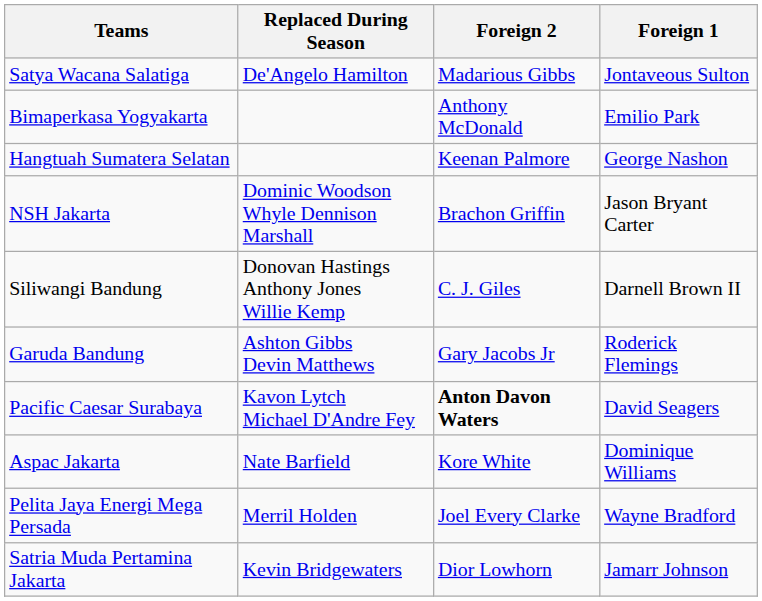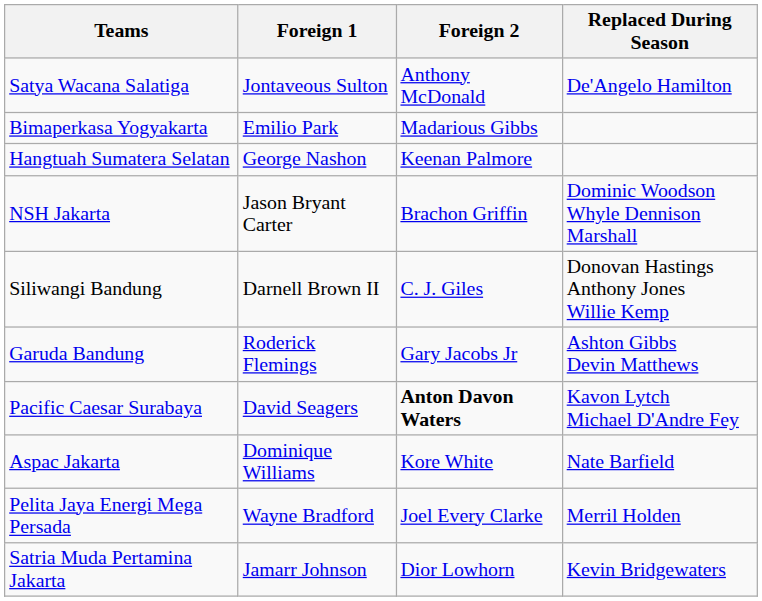columns swapped: Foreign 1 <-> Replaced During Season
Satya Wacana Salatiga | Foreign 2: Madarious Gibbs -> Anthony McDonald
Bimaperkasa Yogyakarta | Foreign 2: Anthony McDonald -> Madarious Gibbs
